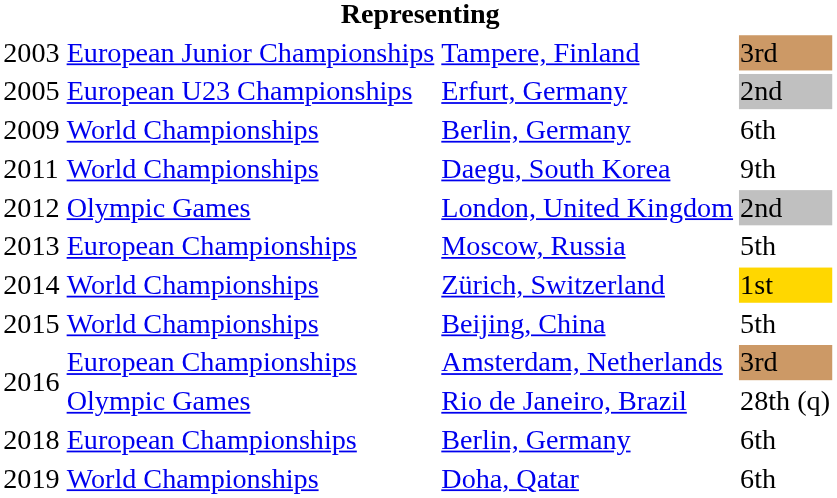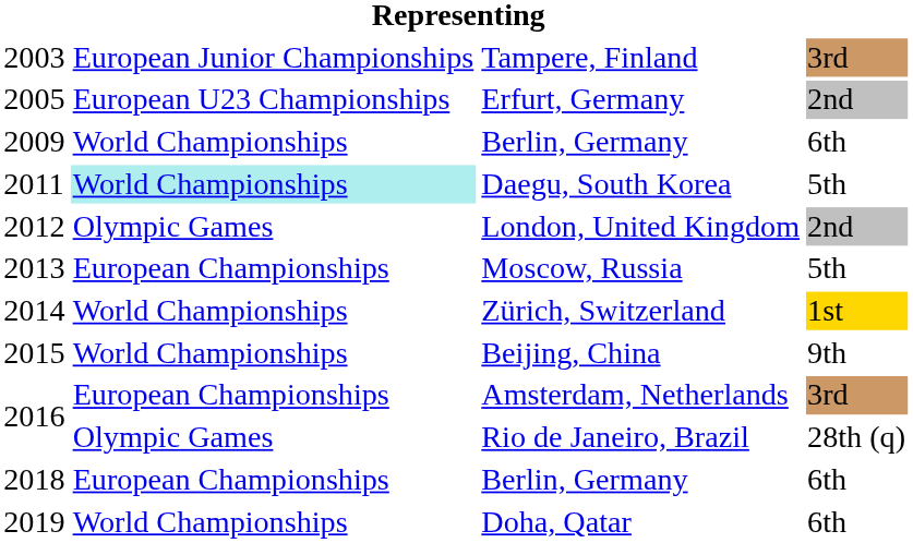Daegu, South Korea | column 2: no background -> paleturquoise background
Daegu, South Korea | column 4: 9th -> 5th
Beijing, China | column 4: 5th -> 9th
